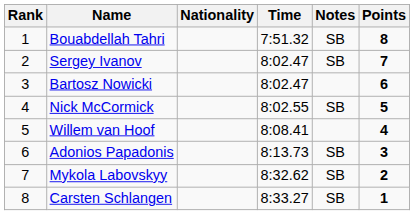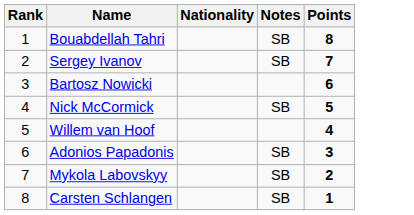- column: Time | 7:51.32 | 8:02.47 | 8:02.47 | 8:02.55 | 8:08.41 | 8:13.73 | 8:32.62 | 8:33.27
